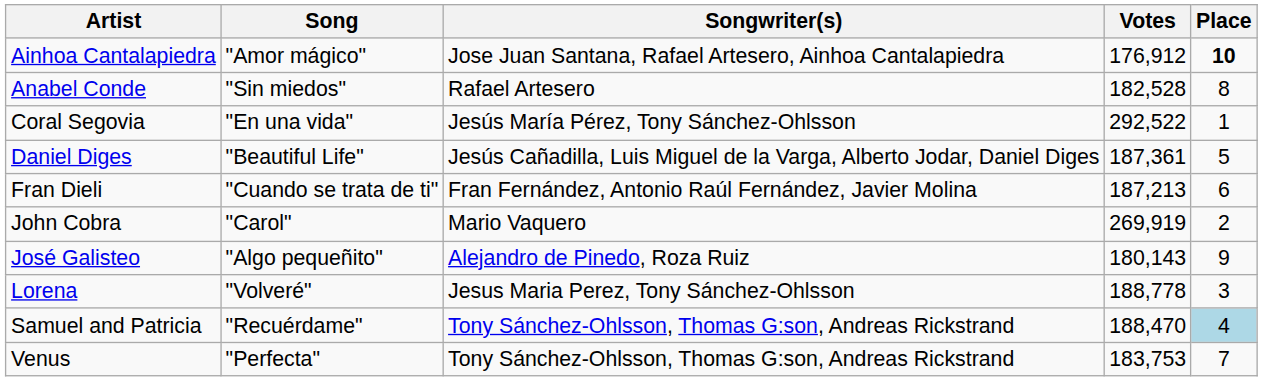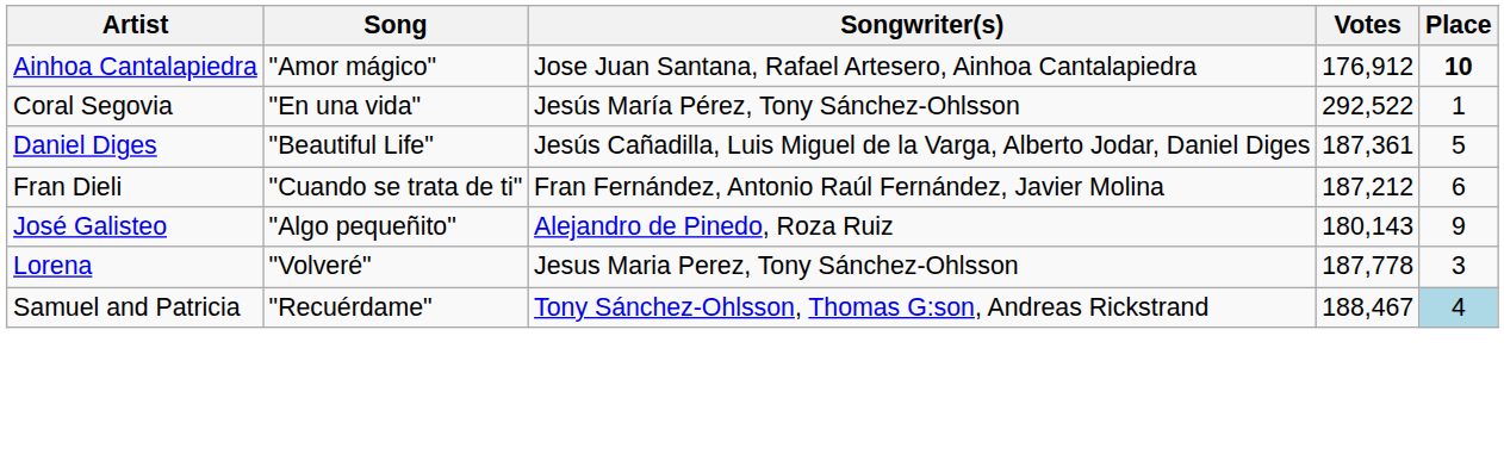- row: Anabel Conde | "Sin miedos" | Rafael Artesero | 182,528 | 8
Fran Dieli | Votes: 187,213 -> 187,212
- row: John Cobra | "Carol" | Mario Vaquero | 269,919 | 2
Lorena | Votes: 188,778 -> 187,778
Samuel and Patricia | Votes: 188,470 -> 188,467
- row: Venus | "Perfecta" | Tony Sánchez-Ohlsson, Thomas G:son, Andreas Rickstrand | 183,753 | 7
